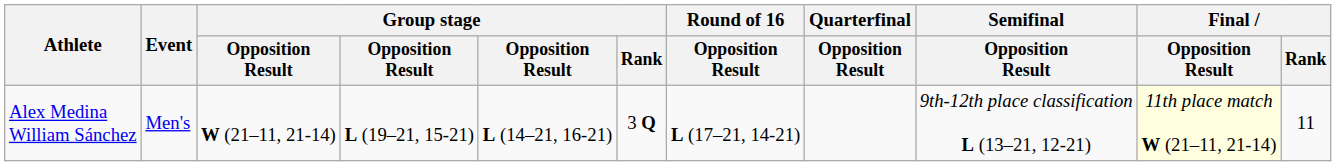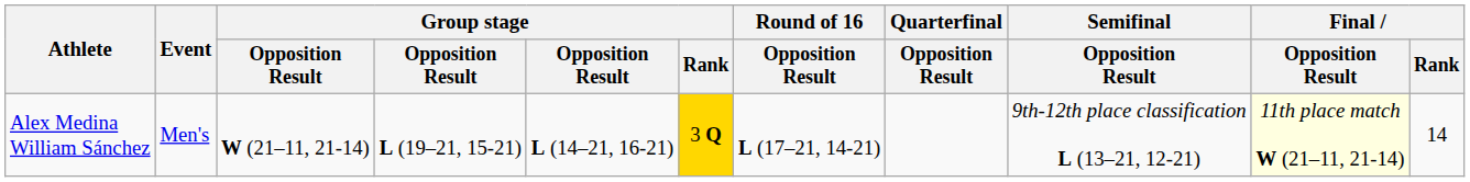Alex Medina William Sánchez | Group stage / Rank: no background -> gold background
Alex Medina William Sánchez | Final / Rank: 11 -> 14
